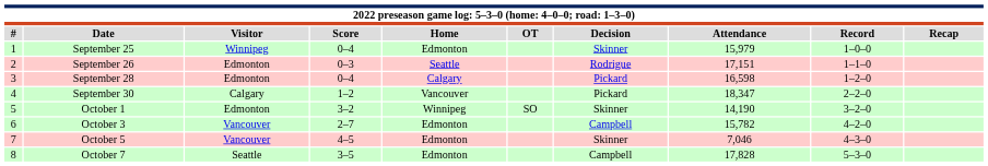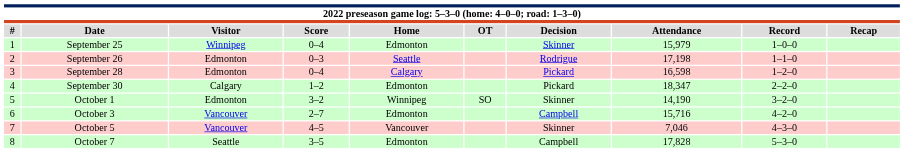September 26 | Attendance: 17,151 -> 17,198
September 30 | Home: Vancouver -> Edmonton
October 3 | Attendance: 15,782 -> 15,716
October 5 | Home: Edmonton -> Vancouver
